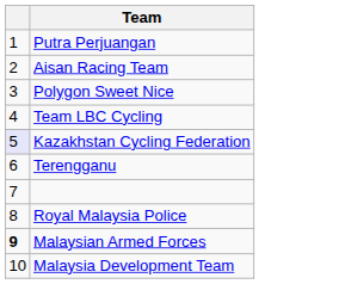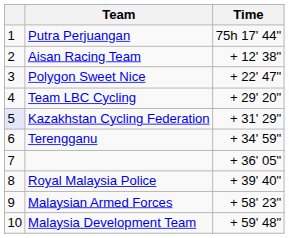+ column: Time | 75h 17' 44" | + 12' 38" | + 22' 47" | + 29' 20" | + 31' 29" | + 34' 59" | + 36' 05" | + 39' 40" | + 58' 23" | + 59' 48"
Malaysian Armed Forces | column 1: bold -> normal
